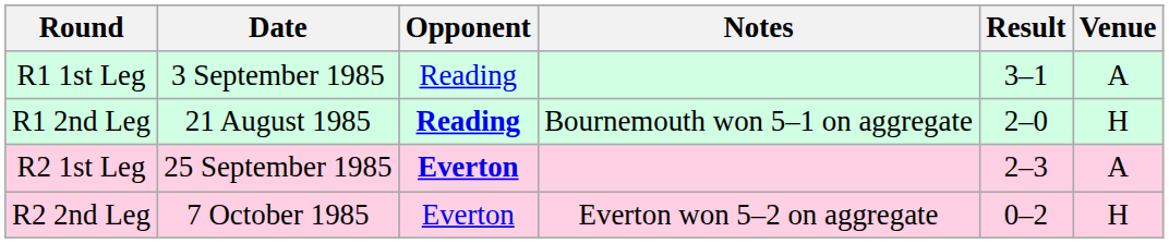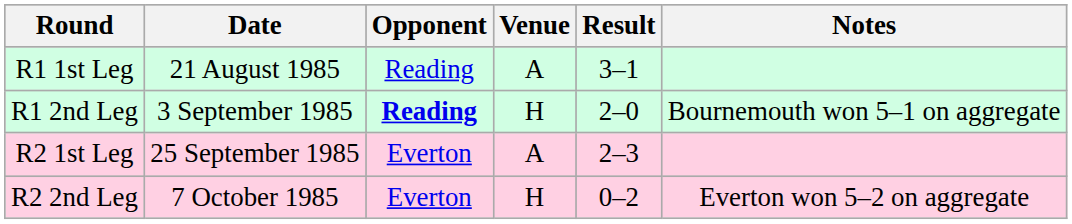columns swapped: Venue <-> Notes
R1 1st Leg | Date: 3 September 1985 -> 21 August 1985
R1 2nd Leg | Date: 21 August 1985 -> 3 September 1985
R2 1st Leg | Opponent: bold -> normal
